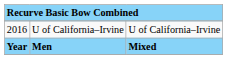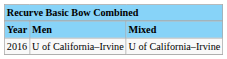rows swapped: Year <-> 2016
